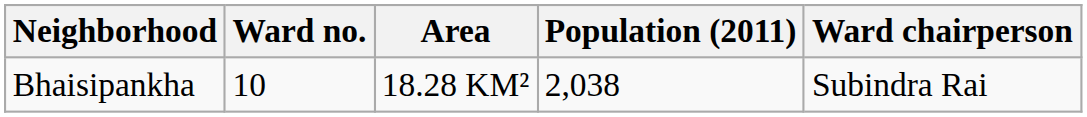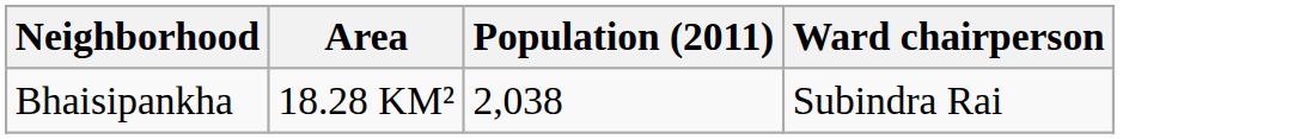- column: Ward no. | 10
